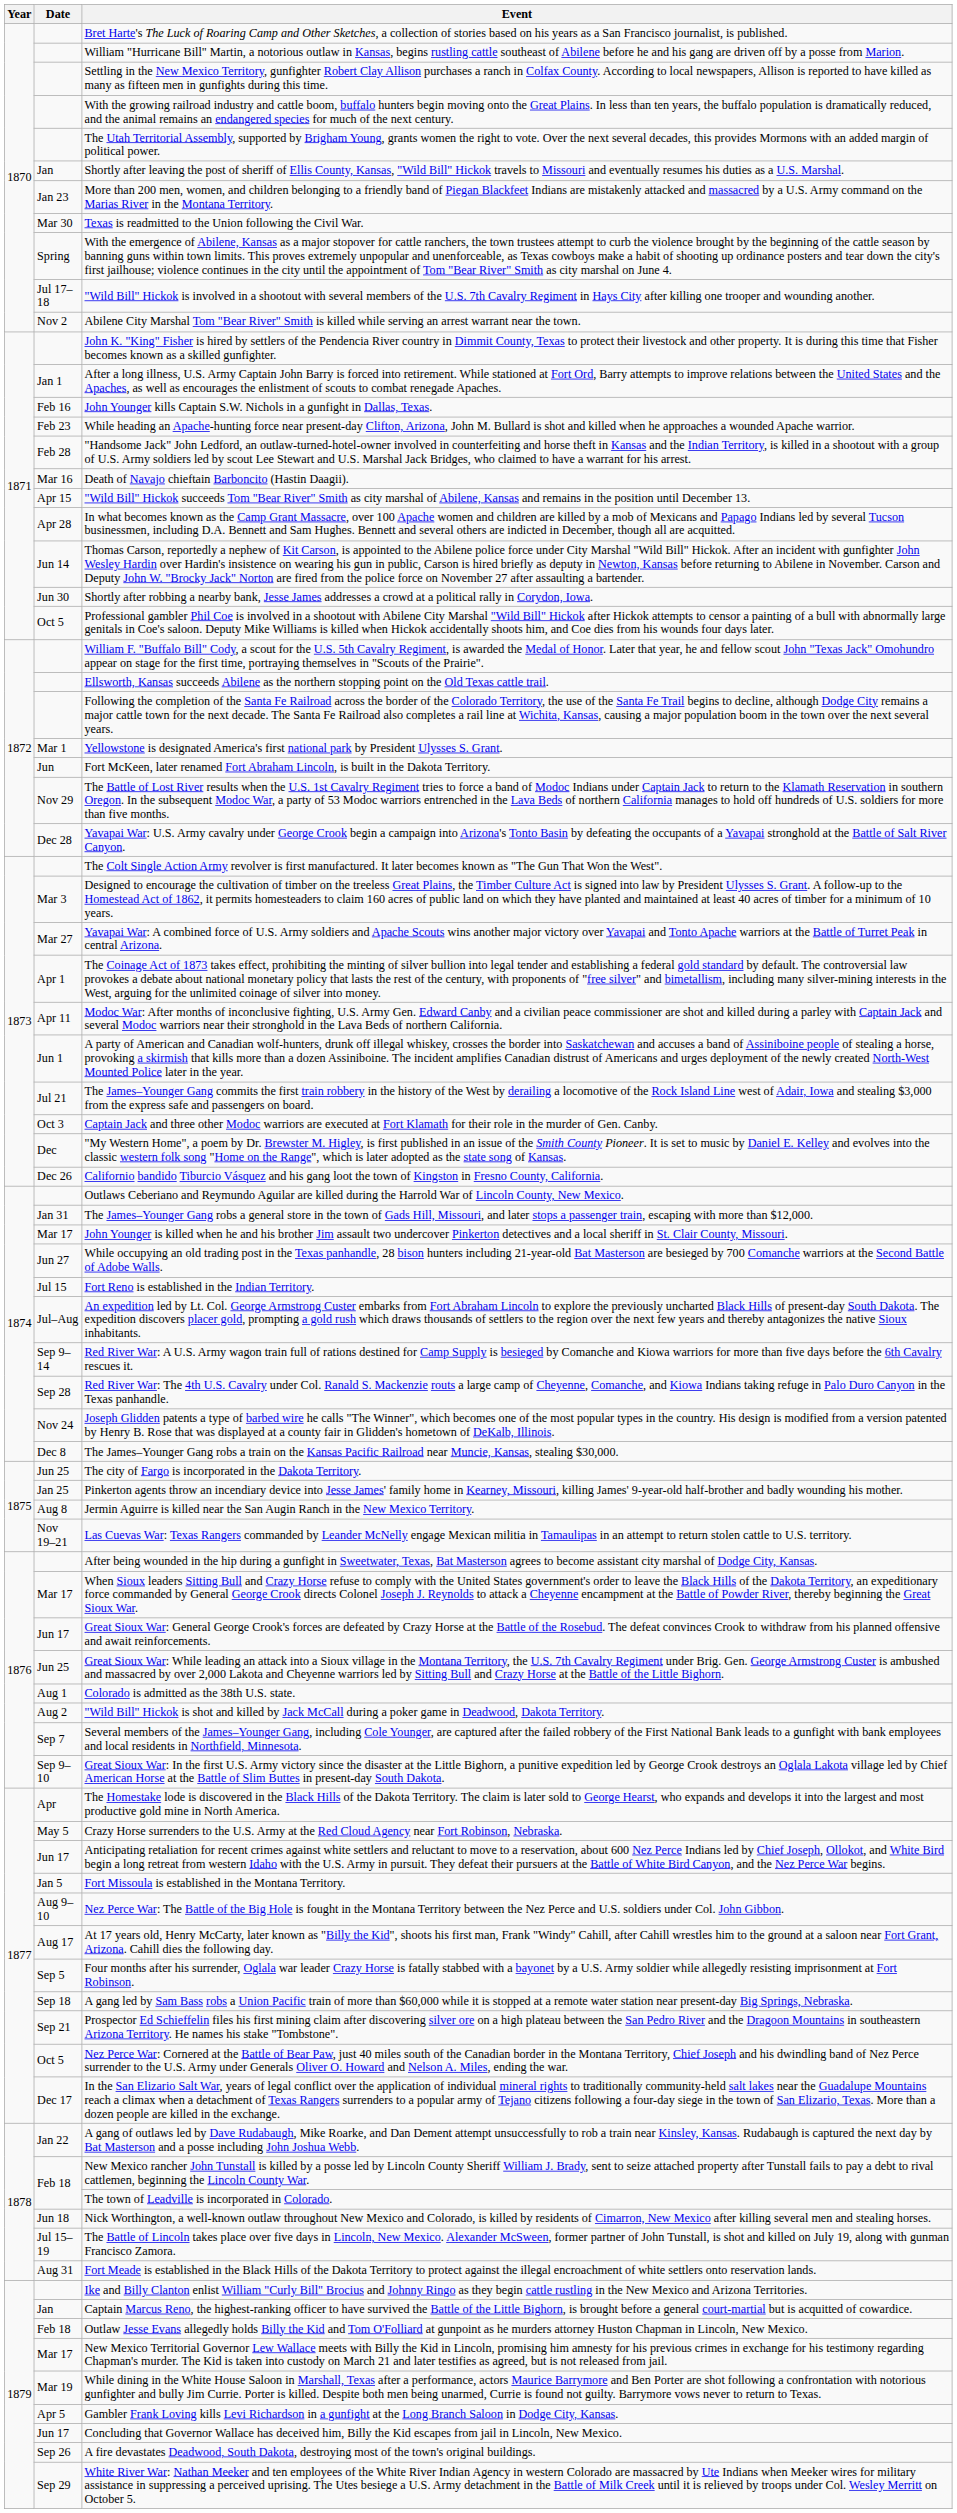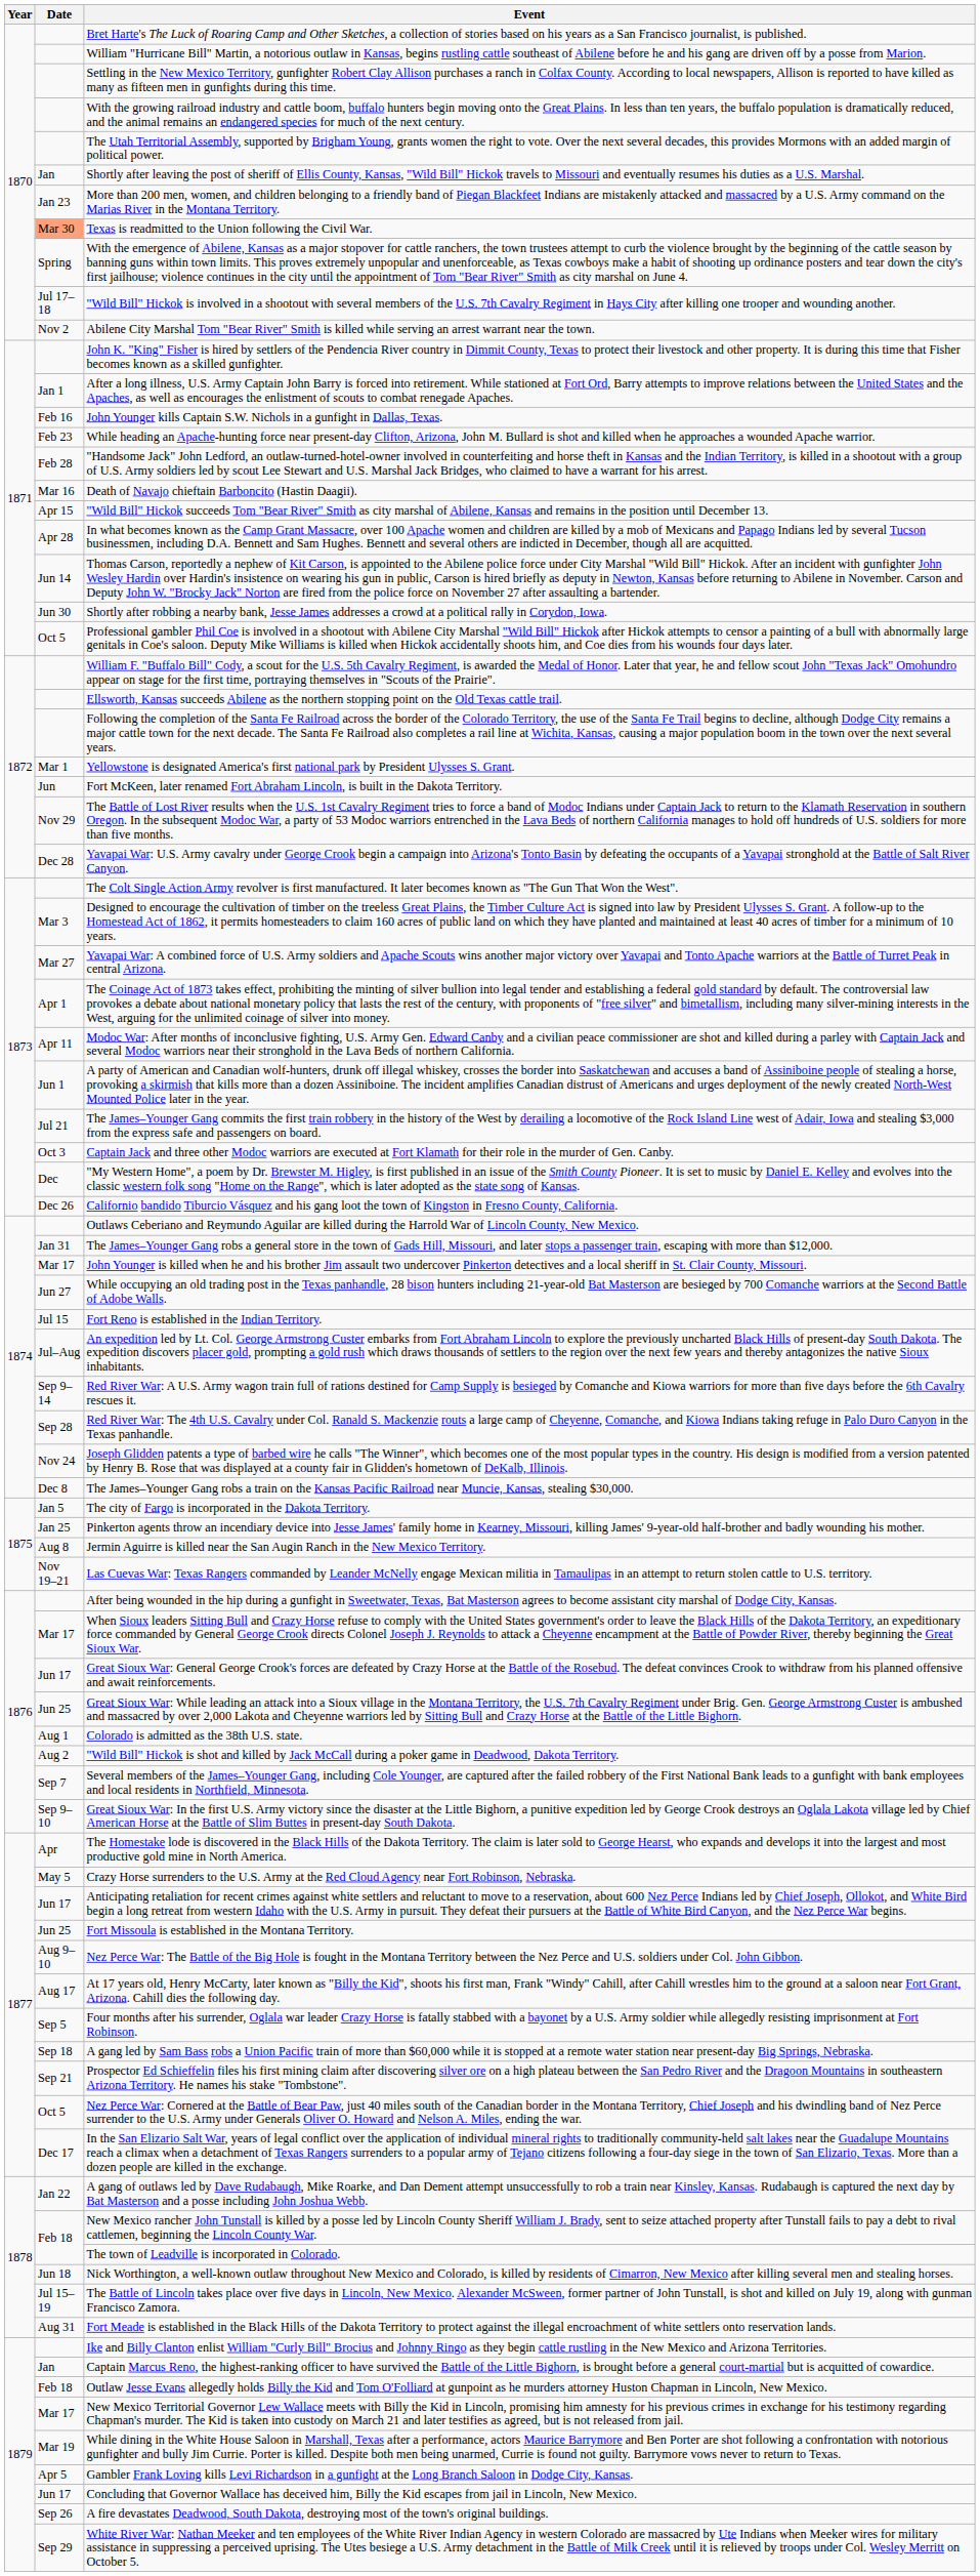Texas is readmitted to the Union following the Civil War. | Date: no background -> lightsalmon background
The city of Fargo is incorporated in the Dakota Territory. | Date: Jun 25 -> Jan 5
Fort Missoula is established in the Montana Territory. | Date: Jan 5 -> Jun 25
